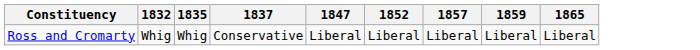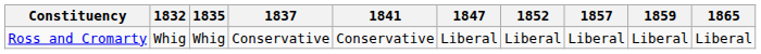+ column: 1841 | Conservative
